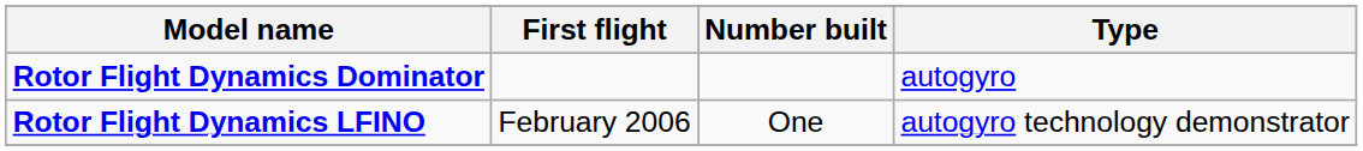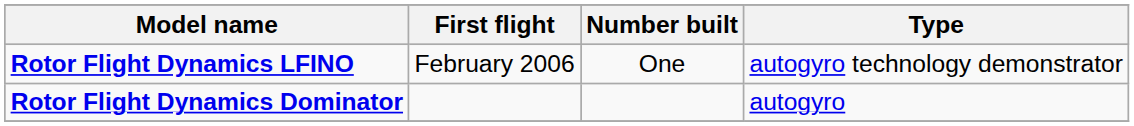rows swapped: Rotor Flight Dynamics Dominator <-> Rotor Flight Dynamics LFINO
